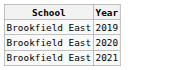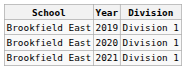+ column: Division | Division 1 | Division 1 | Division 1
